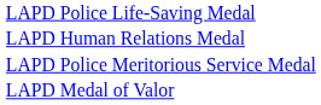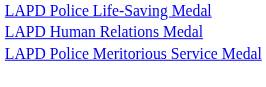- row: LAPD Medal of Valor
